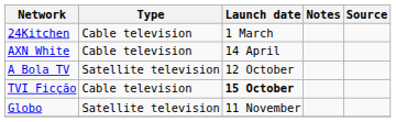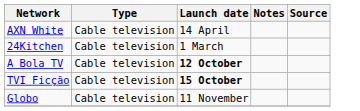rows swapped: 24Kitchen <-> AXN White
A Bola TV | Type: Satellite television -> Cable television
A Bola TV | Launch date: normal -> bold
Globo | Type: Satellite television -> Cable television
